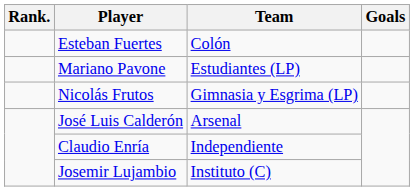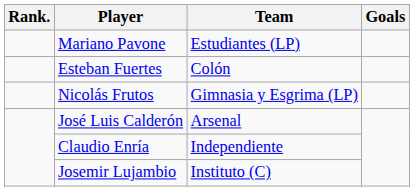rows swapped: Mariano Pavone <-> Esteban Fuertes
